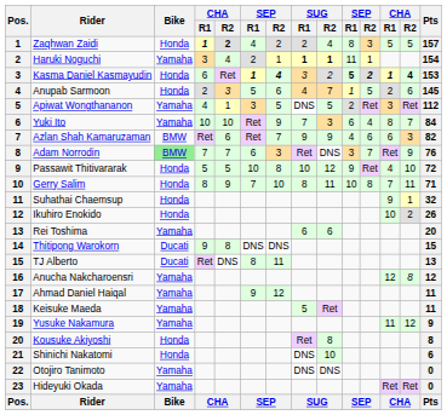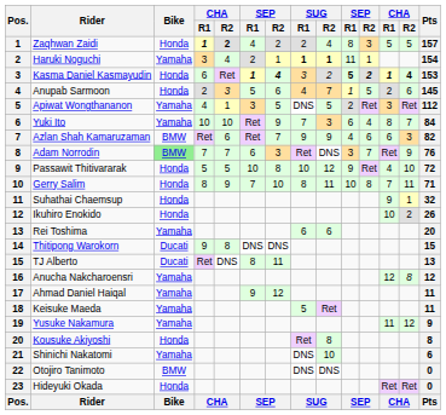Shinichi Nakatomi | Bike: Honda -> Yamaha
Otojiro Tanimoto | Bike: Yamaha -> BMW
Hideyuki Okada | Bike: Yamaha -> Honda
